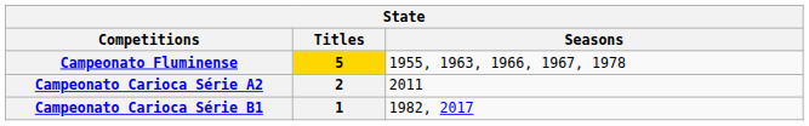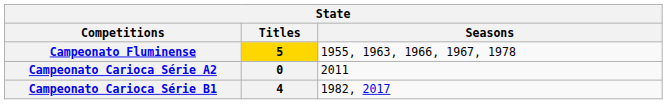Campeonato Carioca Série A2 | Titles: 2 -> 0
Campeonato Carioca Série B1 | Titles: 1 -> 4
